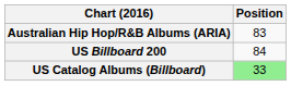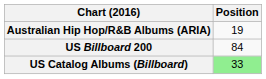Australian Hip Hop/R&B Albums (ARIA) | Position: 83 -> 19
